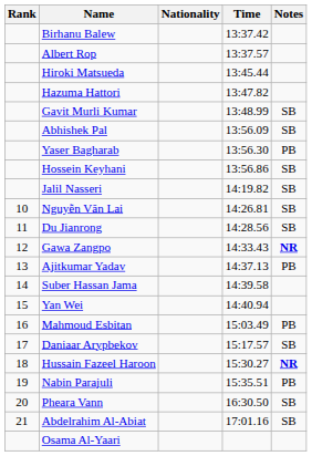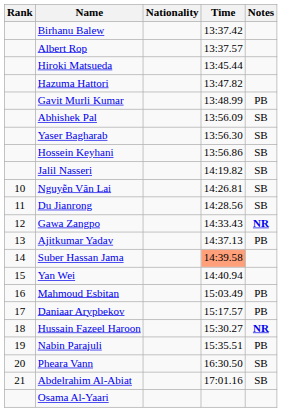Gavit Murli Kumar | Notes: SB -> PB
Yaser Bagharab | Notes: PB -> SB
Suber Hassan Jama | Time: no background -> lightsalmon background
Daniaar Arypbekov | Notes: SB -> PB
